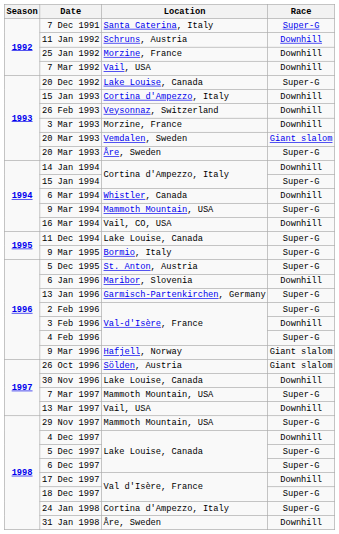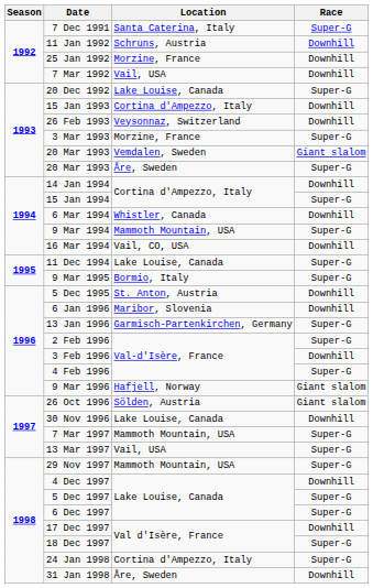3 Mar 1993 | Race: Downhill -> Super-G
5 Dec 1995 | Race: Super-G -> Downhill
13 Mar 1997 | Race: Downhill -> Super-G
